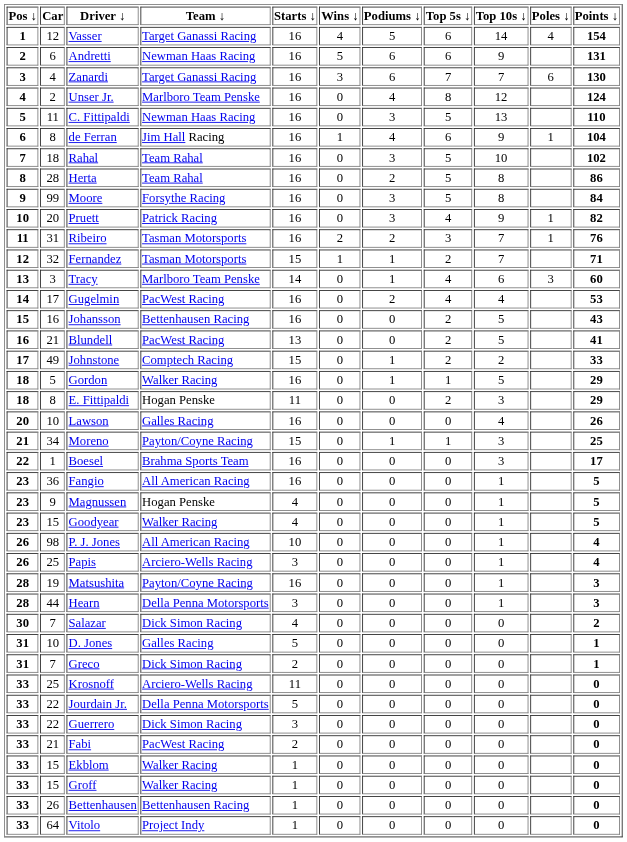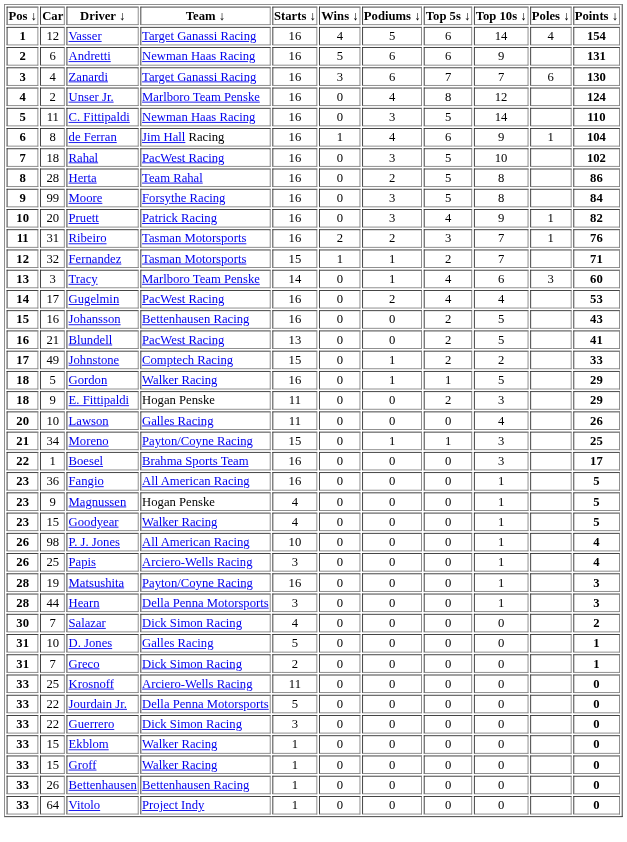C. Fittipaldi | Top 10s ↓: 13 -> 14
Rahal | Team ↓: Team Rahal -> PacWest Racing
E. Fittipaldi | Car: 8 -> 9
Lawson | Starts ↓: 16 -> 11
- row: 33 | 21 | Fabi | PacWest Racing | 2 | 0 | 0 | 0 | 0 | 0
